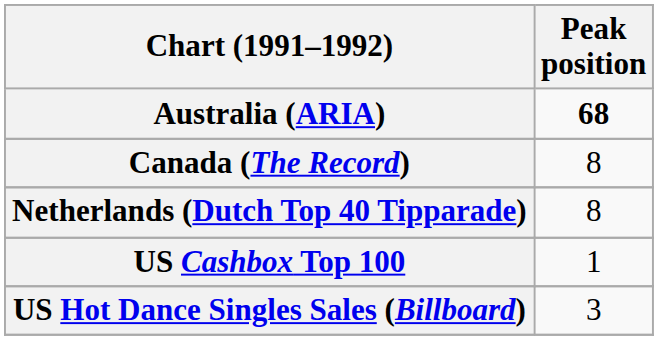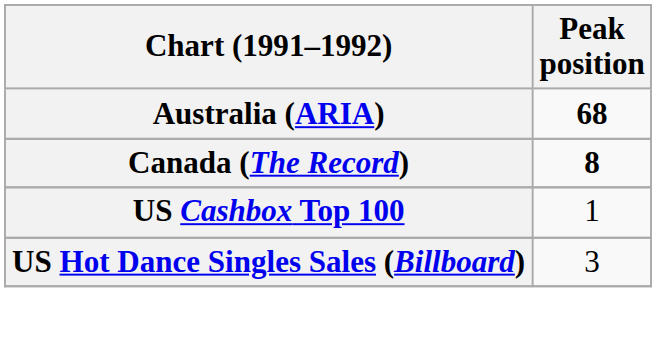Canada (The Record) | Peak position: normal -> bold
- row: Netherlands (Dutch Top 40 Tipparade) | 8
